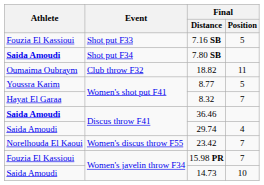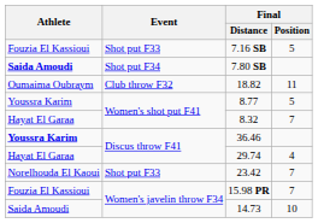36.46 | Athlete: Saida Amoudi -> Youssra Karim
29.74 | Athlete: Saida Amoudi -> Hayat El Garaa
23.42 | Event: Women's discus throw F55 -> Shot put F33
